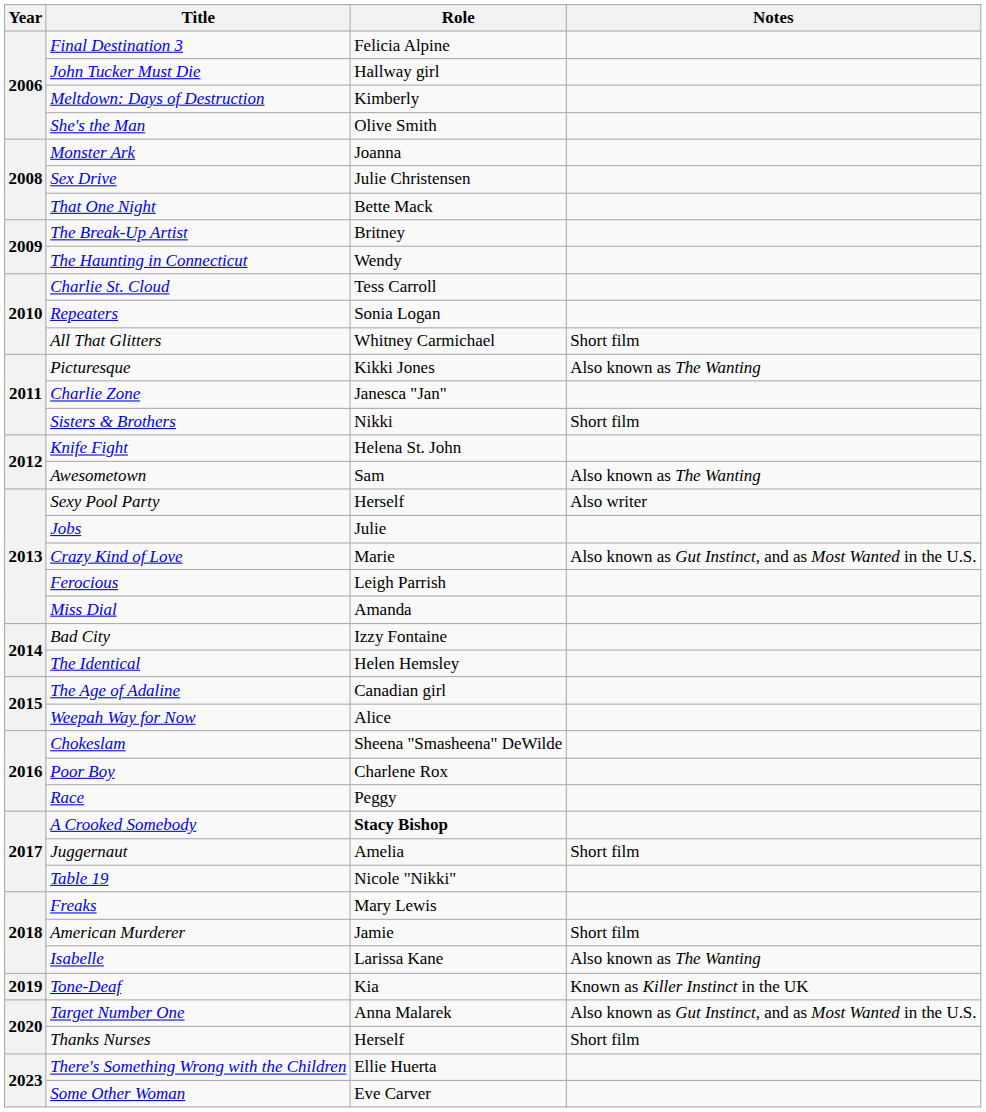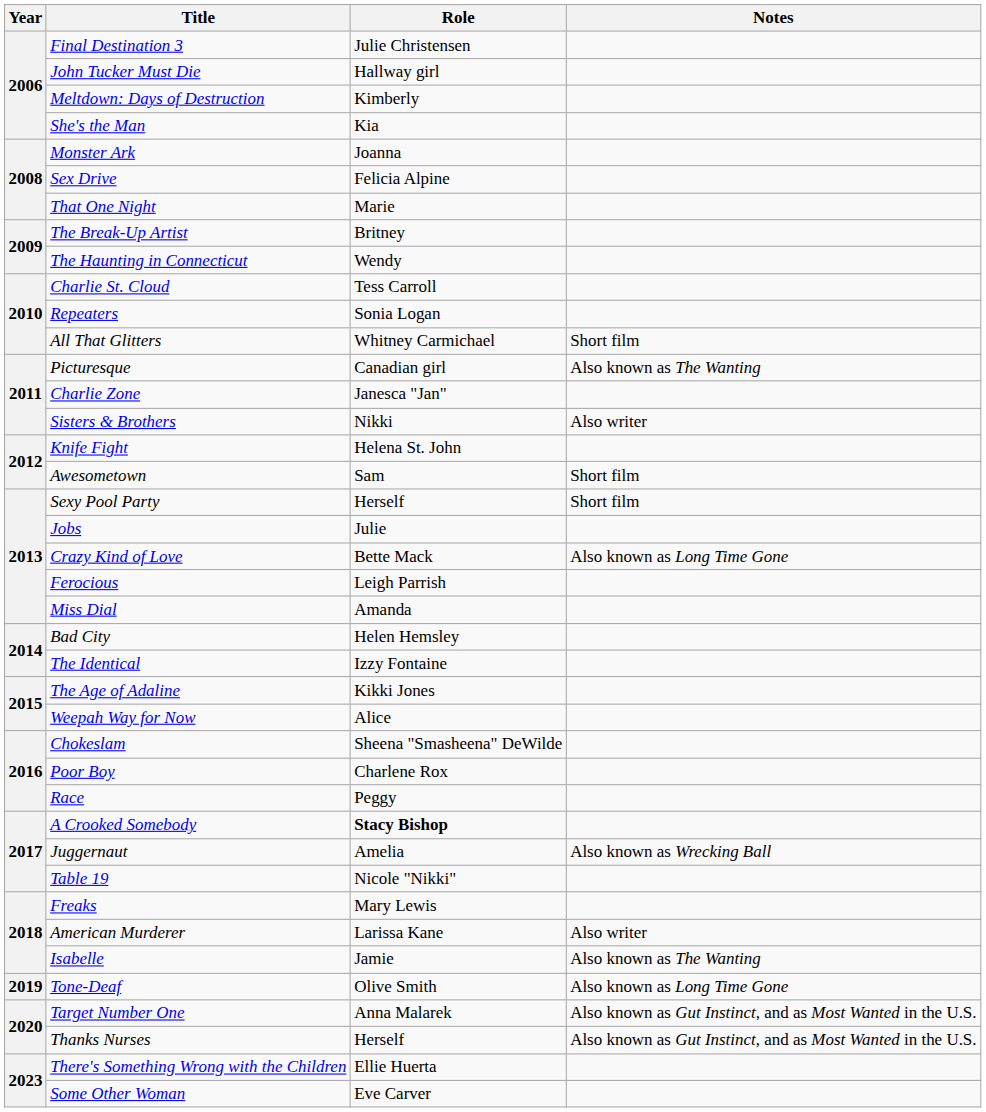Final Destination 3 | Role: Felicia Alpine -> Julie Christensen
She's the Man | Role: Olive Smith -> Kia
Sex Drive | Role: Julie Christensen -> Felicia Alpine
That One Night | Role: Bette Mack -> Marie
Picturesque | Role: Kikki Jones -> Canadian girl
Sisters & Brothers | Notes: Short film -> Also writer
Awesometown | Notes: Also known as The Wanting -> Short film
Sexy Pool Party | Notes: Also writer -> Short film
Crazy Kind of Love | Role: Marie -> Bette Mack
Crazy Kind of Love | Notes: Also known as Gut Instinct, and as Most Wanted in the U.S. -> Also known as Long Time Gone
Bad City | Role: Izzy Fontaine -> Helen Hemsley
The Identical | Role: Helen Hemsley -> Izzy Fontaine
The Age of Adaline | Role: Canadian girl -> Kikki Jones
Juggernaut | Notes: Short film -> Also known as Wrecking Ball
American Murderer | Role: Jamie -> Larissa Kane
American Murderer | Notes: Short film -> Also writer
Isabelle | Role: Larissa Kane -> Jamie
Tone-Deaf | Role: Kia -> Olive Smith
Tone-Deaf | Notes: Known as Killer Instinct in the UK -> Also known as Long Time Gone
Thanks Nurses | Notes: Short film -> Also known as Gut Instinct, and as Most Wanted in the U.S.
